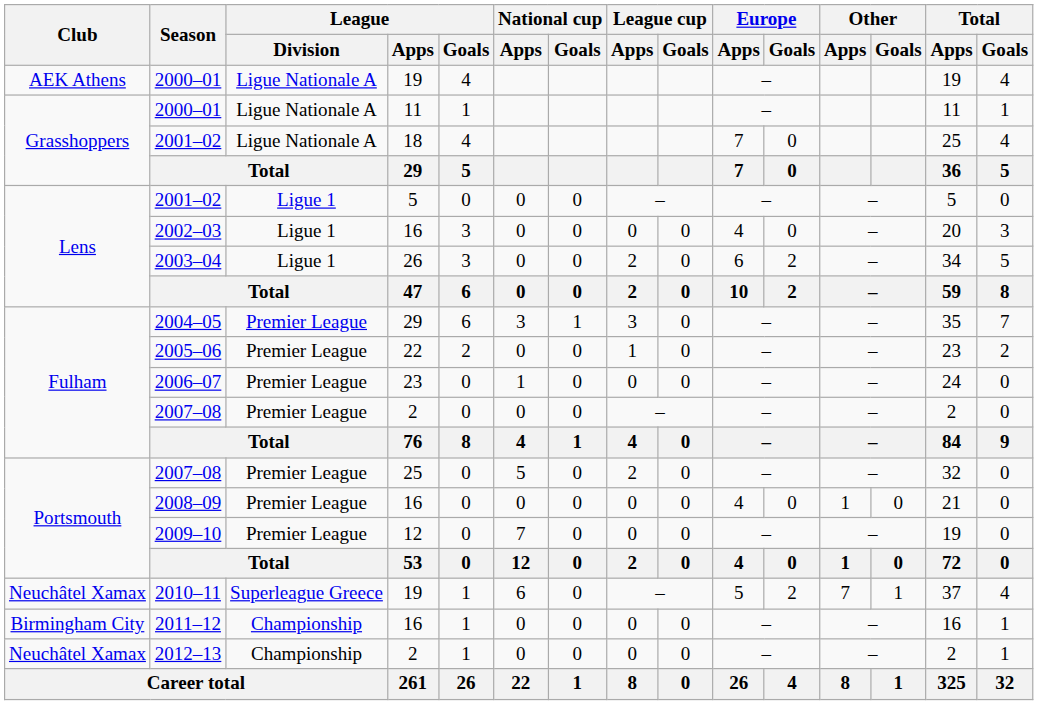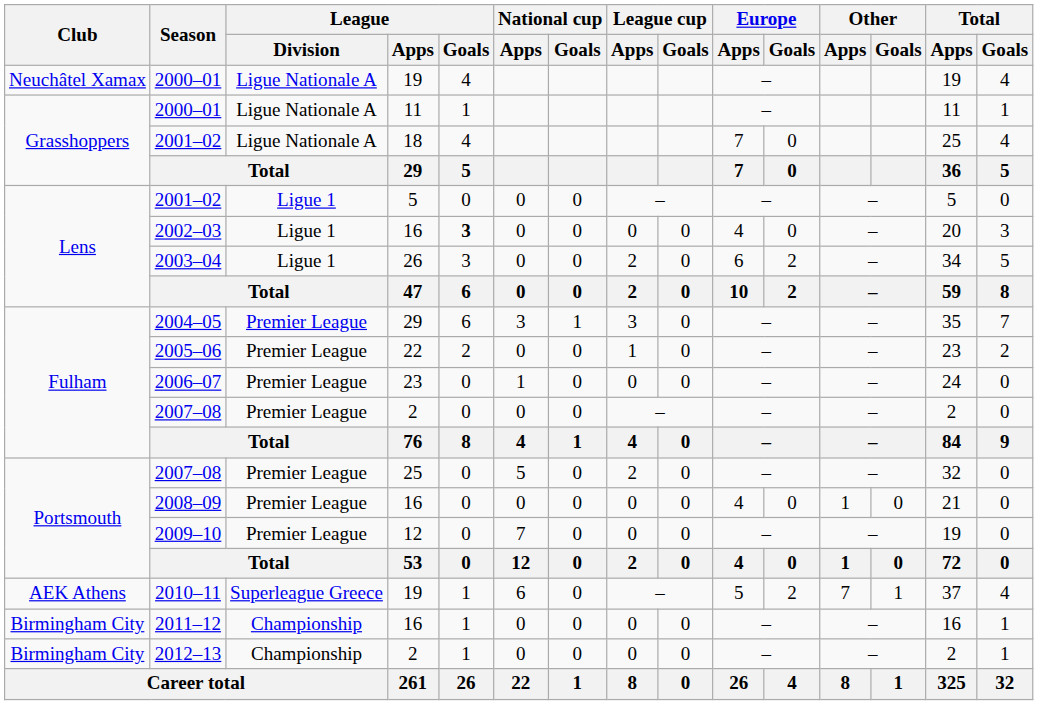2000–01 / 19 | Club: AEK Athens -> Neuchâtel Xamax
2002–03 | League / Goals: normal -> bold
2010–11 | Club: Neuchâtel Xamax -> AEK Athens
2012–13 | Club: Neuchâtel Xamax -> Birmingham City
